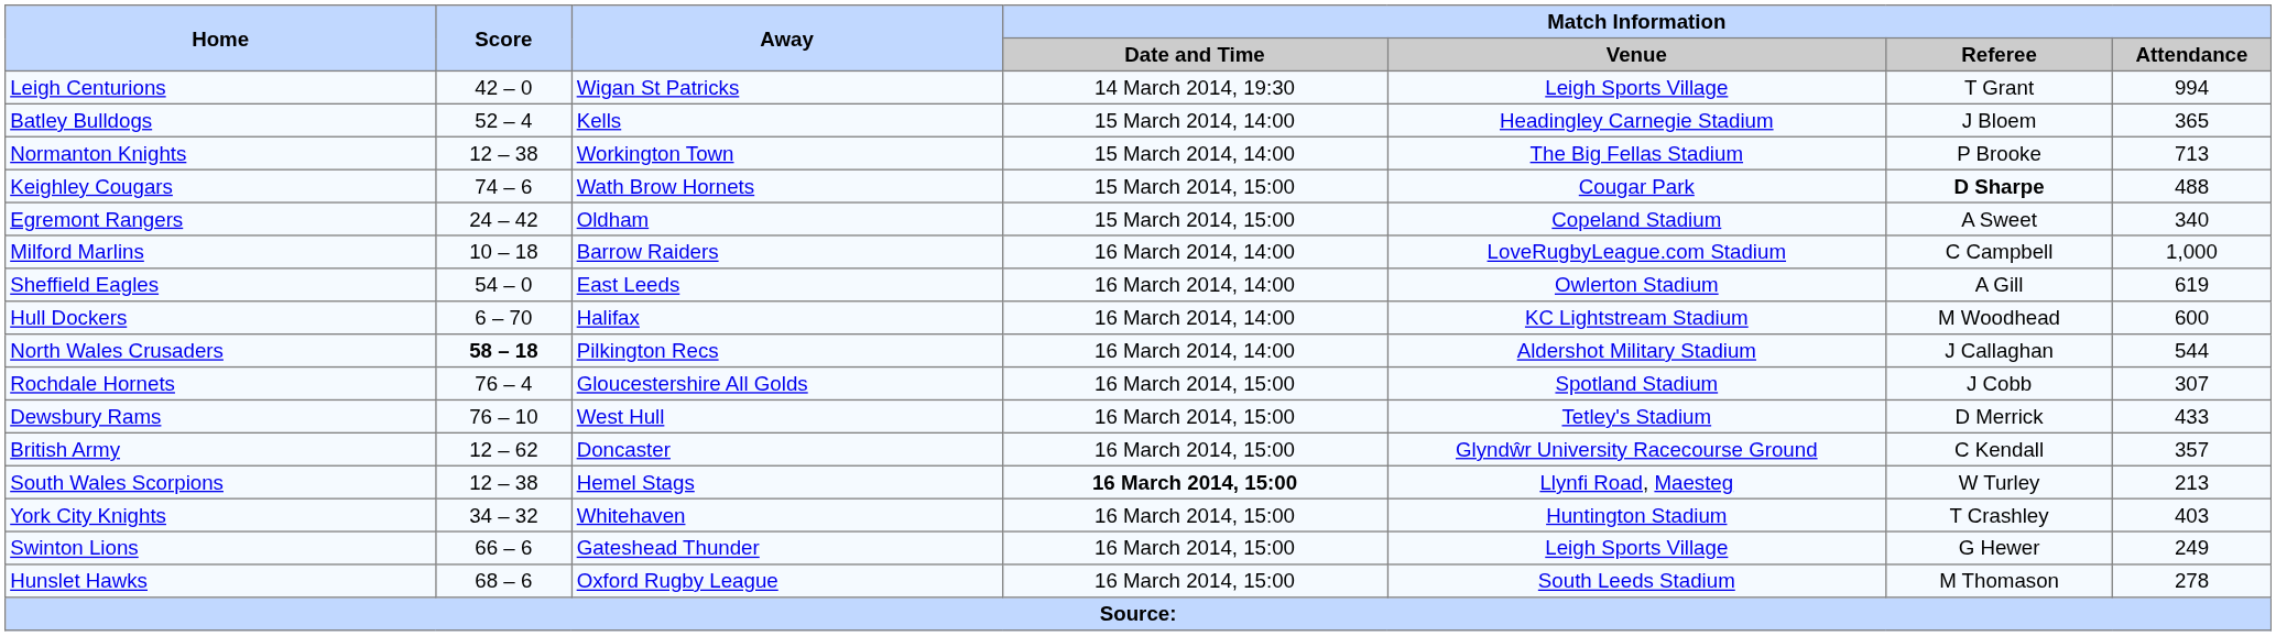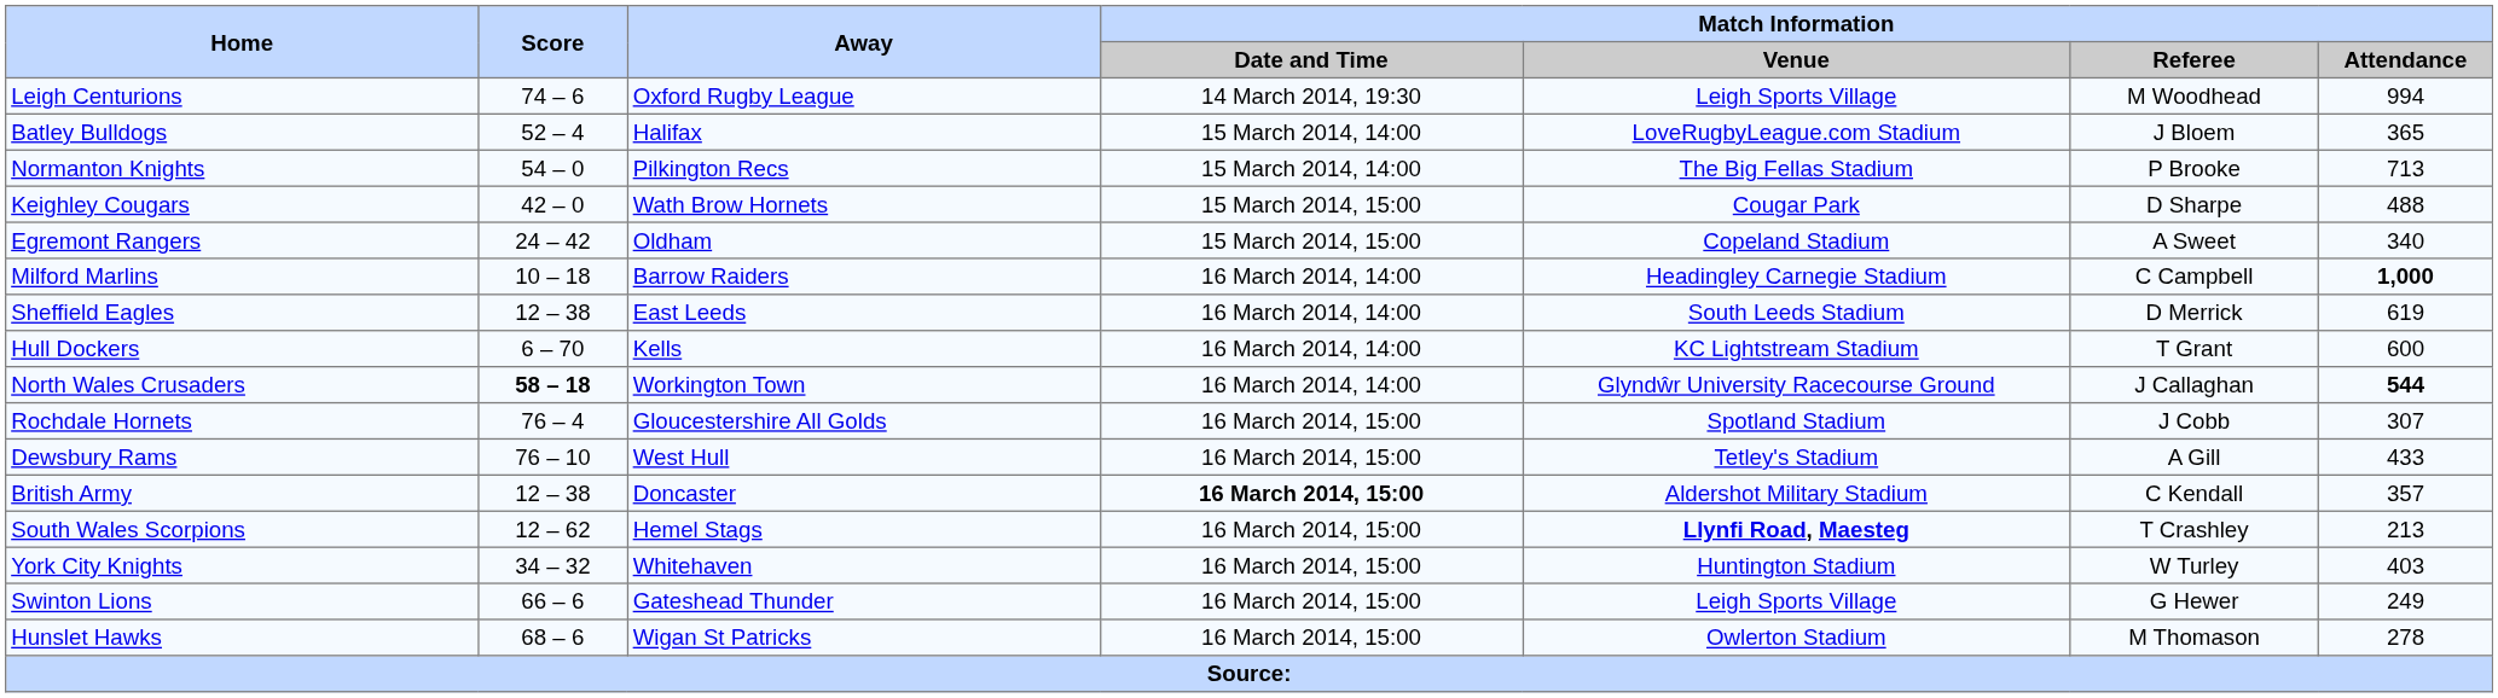Leigh Centurions | Score: 42 – 0 -> 74 – 6
Leigh Centurions | Away: Wigan St Patricks -> Oxford Rugby League
Leigh Centurions | Match Information / Referee: T Grant -> M Woodhead
Batley Bulldogs | Away: Kells -> Halifax
Batley Bulldogs | Match Information / Venue: Headingley Carnegie Stadium -> LoveRugbyLeague.com Stadium
Normanton Knights | Score: 12 – 38 -> 54 – 0
Normanton Knights | Away: Workington Town -> Pilkington Recs
Keighley Cougars | Score: 74 – 6 -> 42 – 0
Keighley Cougars | Match Information / Referee: bold -> normal
Milford Marlins | Match Information / Venue: LoveRugbyLeague.com Stadium -> Headingley Carnegie Stadium
Milford Marlins | Match Information / Attendance: normal -> bold
Sheffield Eagles | Score: 54 – 0 -> 12 – 38
Sheffield Eagles | Match Information / Venue: Owlerton Stadium -> South Leeds Stadium
Sheffield Eagles | Match Information / Referee: A Gill -> D Merrick
Hull Dockers | Away: Halifax -> Kells
Hull Dockers | Match Information / Referee: M Woodhead -> T Grant
North Wales Crusaders | Away: Pilkington Recs -> Workington Town
North Wales Crusaders | Match Information / Venue: Aldershot Military Stadium -> Glyndŵr University Racecourse Ground
North Wales Crusaders | Match Information / Attendance: normal -> bold
Dewsbury Rams | Match Information / Referee: D Merrick -> A Gill
British Army | Score: 12 – 62 -> 12 – 38
British Army | Match Information / Date and Time: normal -> bold
British Army | Match Information / Venue: Glyndŵr University Racecourse Ground -> Aldershot Military Stadium
South Wales Scorpions | Score: 12 – 38 -> 12 – 62
South Wales Scorpions | Match Information / Date and Time: bold -> normal
South Wales Scorpions | Match Information / Venue: normal -> bold
South Wales Scorpions | Match Information / Referee: W Turley -> T Crashley
York City Knights | Match Information / Referee: T Crashley -> W Turley
Hunslet Hawks | Away: Oxford Rugby League -> Wigan St Patricks
Hunslet Hawks | Match Information / Venue: South Leeds Stadium -> Owlerton Stadium
